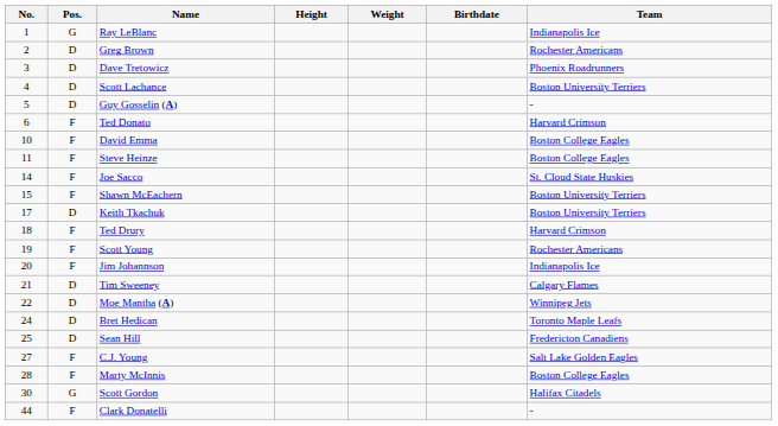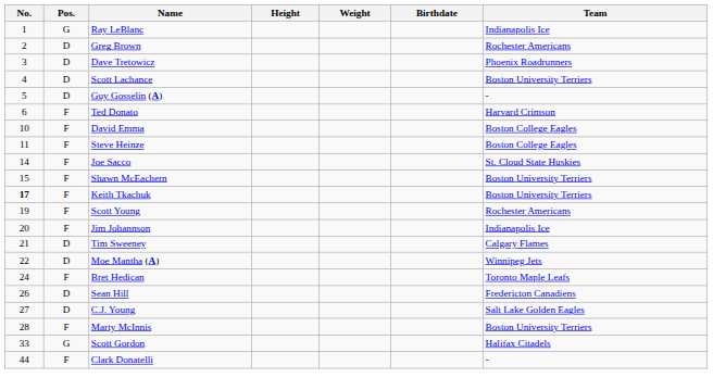Keith Tkachuk | No.: normal -> bold
Keith Tkachuk | Pos.: D -> F
- row: 18 | F | Ted Drury | Harvard Crimson
Bret Hedican | Pos.: D -> F
Sean Hill | No.: 25 -> 26
C.J. Young | Pos.: F -> D
Marty McInnis | Team: Boston College Eagles -> Boston University Terriers
Scott Gordon | No.: 30 -> 33
